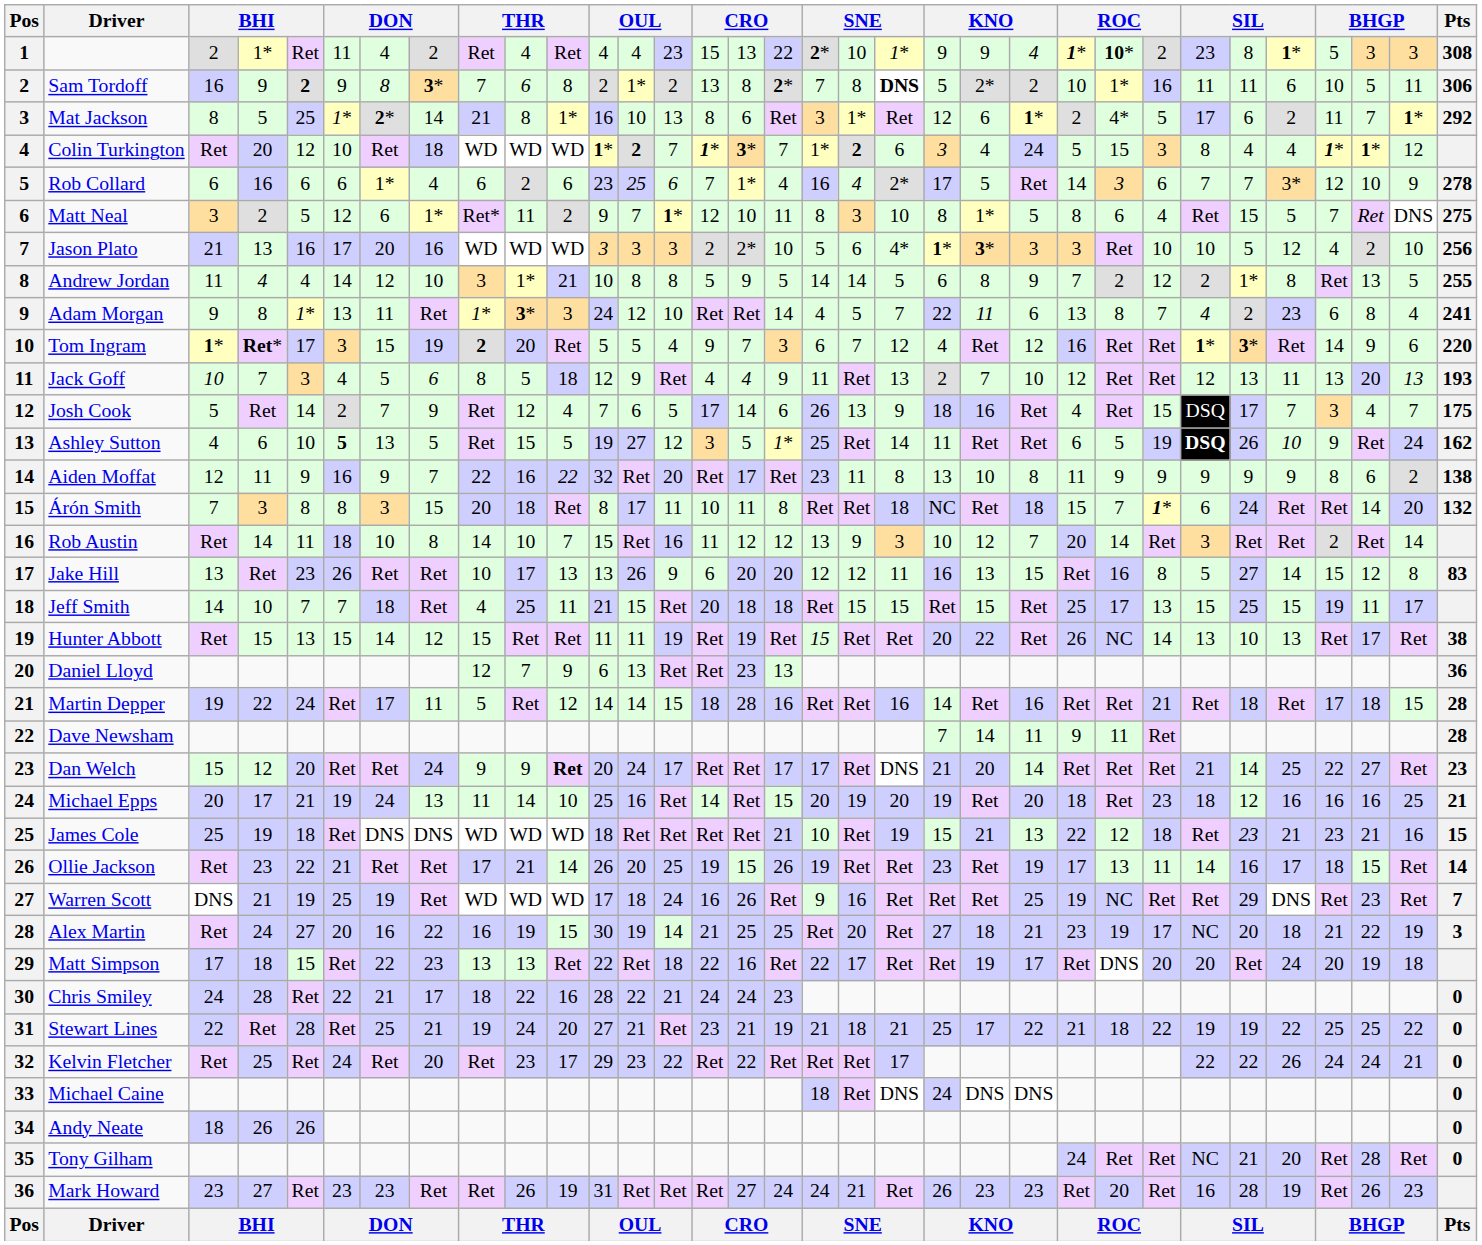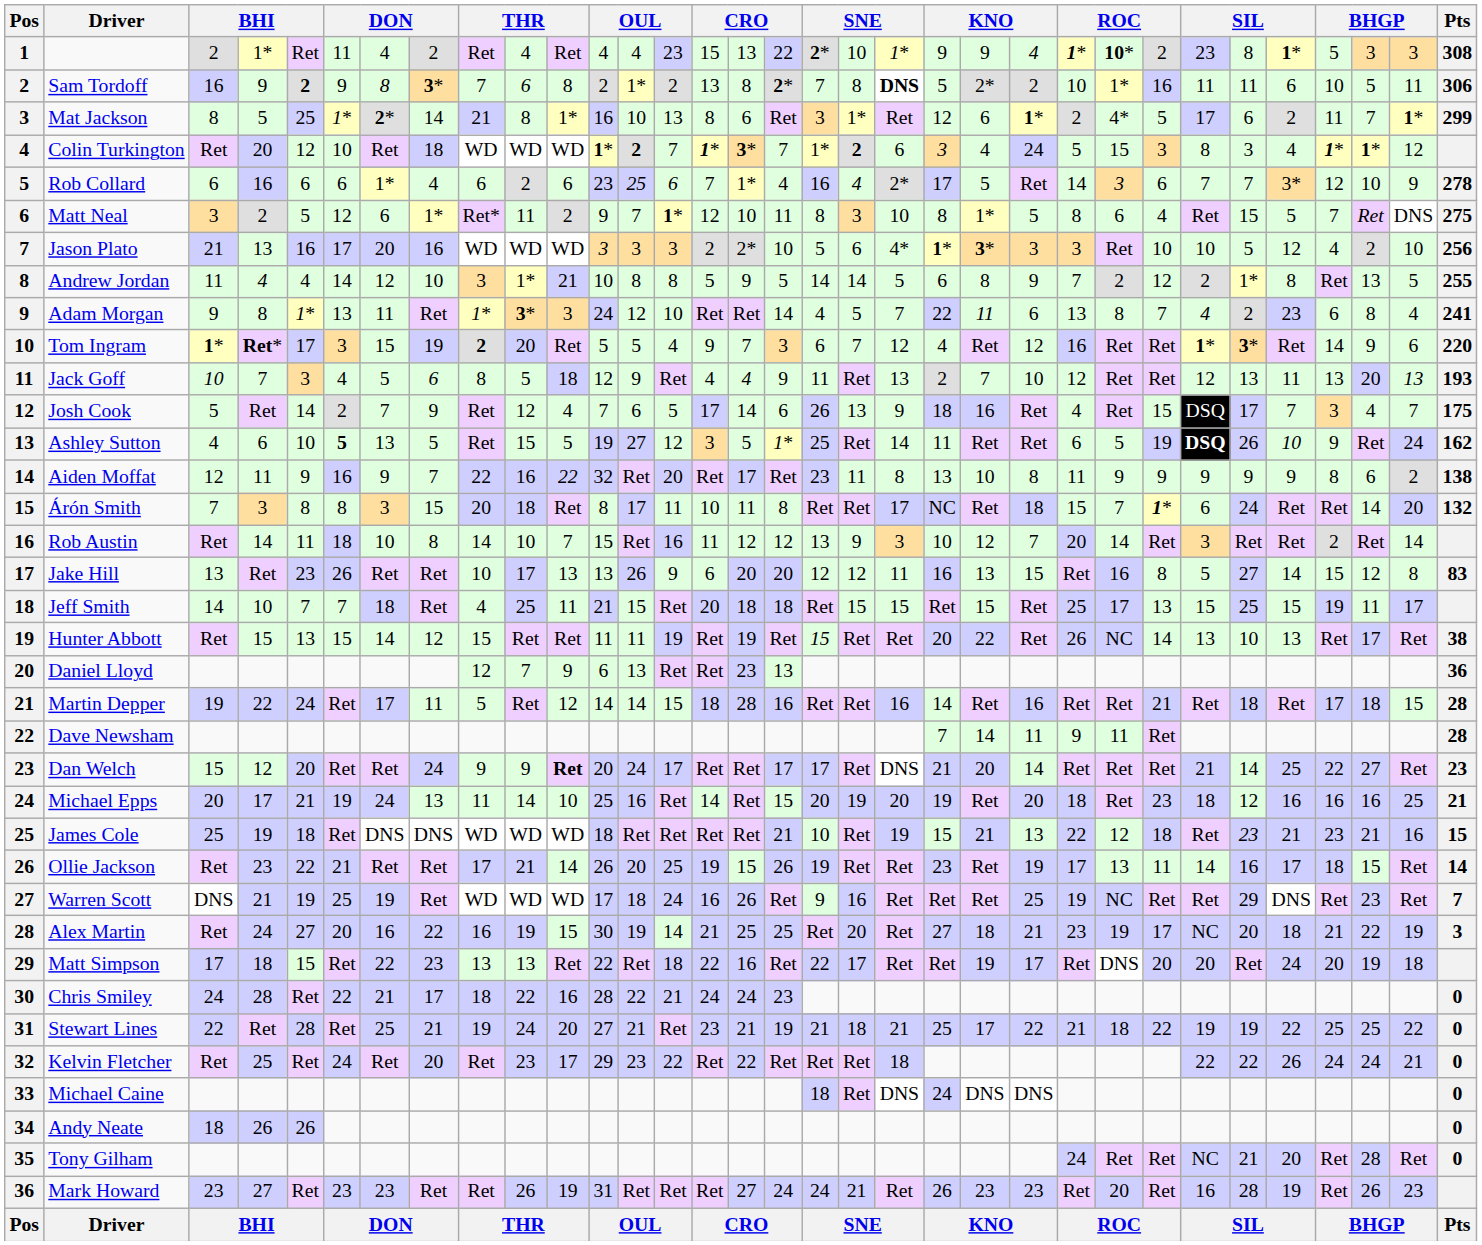Mat Jackson | Pts: 292 -> 299
Colin Turkington | column 28: 4 -> 3
Árón Smith | column 20: 18 -> 17
Kelvin Fletcher | column 20: 17 -> 18
